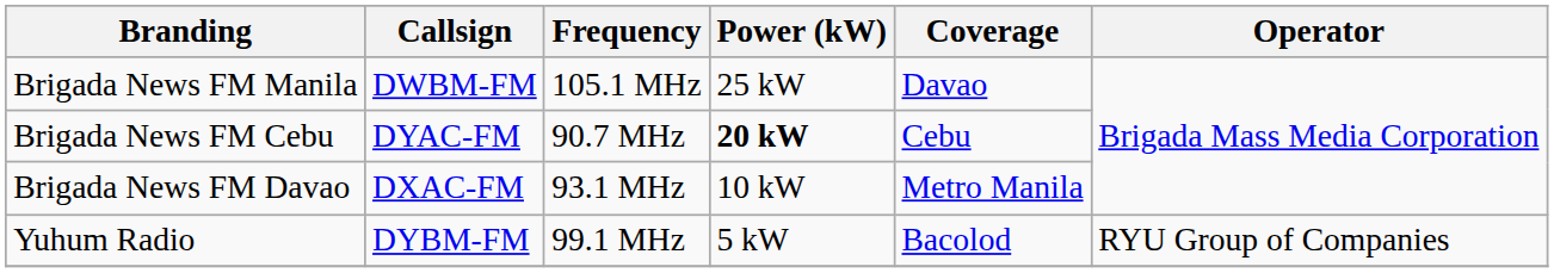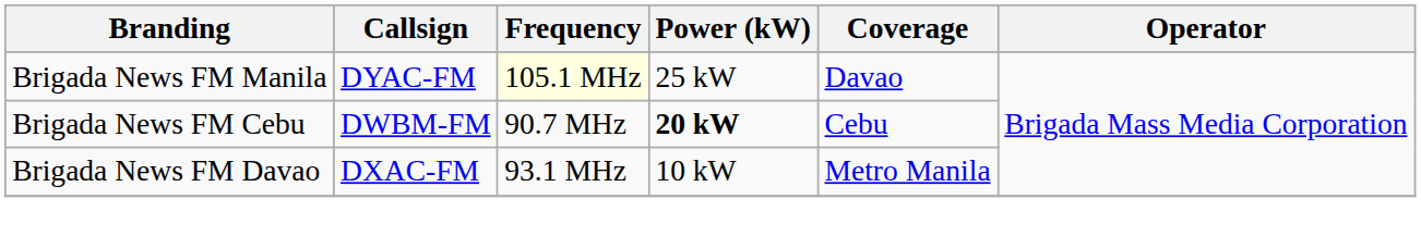Brigada News FM Manila | Callsign: DWBM-FM -> DYAC-FM
Brigada News FM Manila | Frequency: no background -> lightyellow background
Brigada News FM Cebu | Callsign: DYAC-FM -> DWBM-FM
- row: Yuhum Radio | DYBM-FM | 99.1 MHz | 5 kW | Bacolod | RYU Group of Companies
